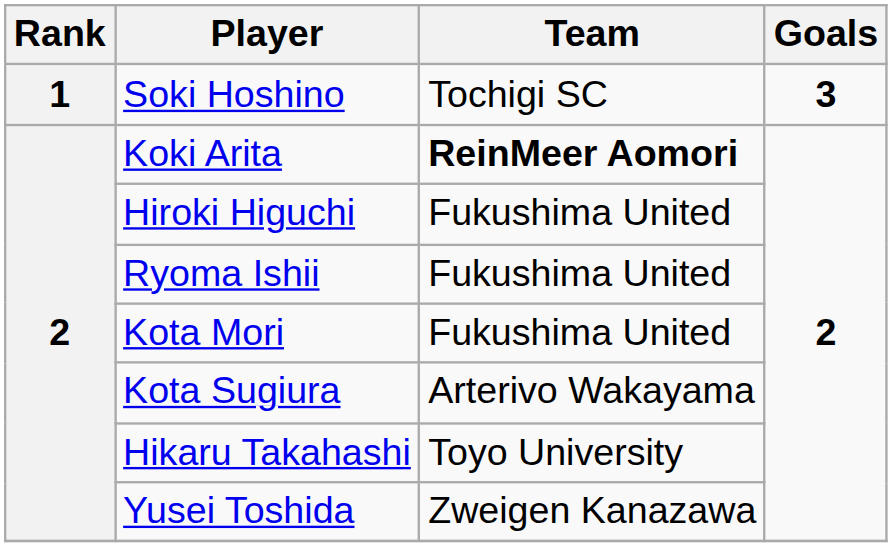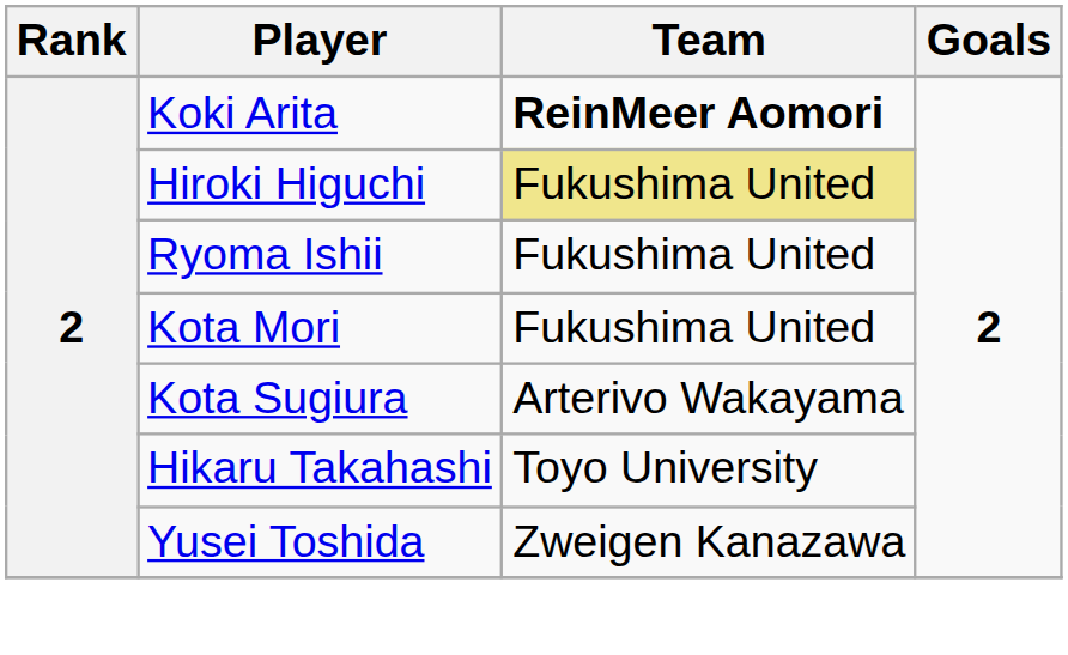- row: 1 | Soki Hoshino | Tochigi SC | 3
Hiroki Higuchi | Team: no background -> khaki background
